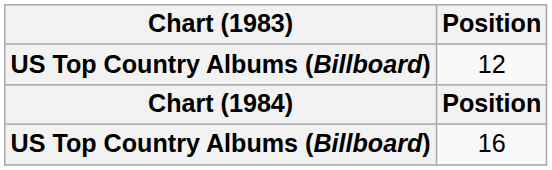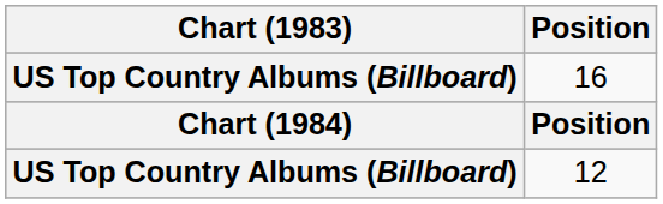rows swapped: 16 <-> 12
